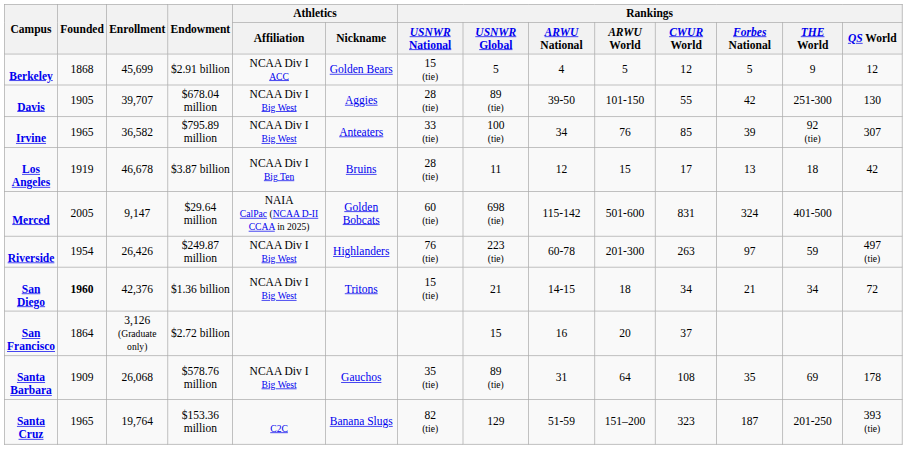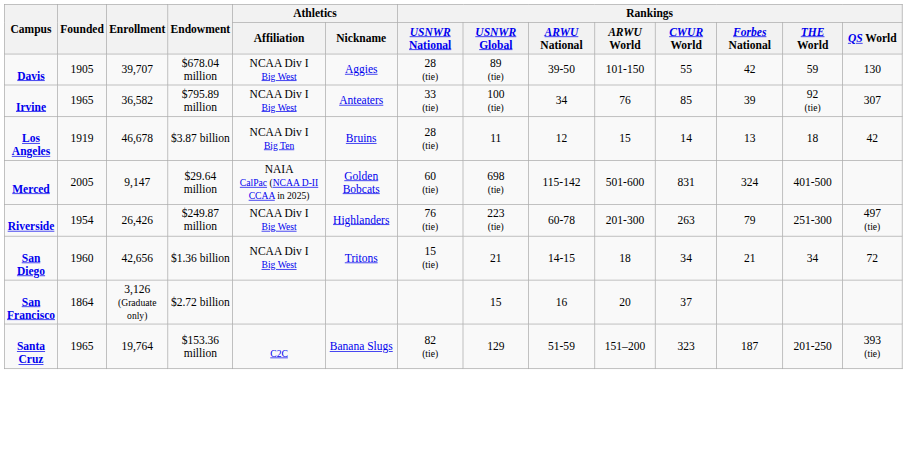- row: Berkeley | 1868 | 45,699 | $2.91 billion | NCAA Div I ACC | Golden Bears | 15 (tie) | 5 | 4 | 5 | 12 | 5 | 9 | 12
Davis | Rankings / THE World: 251-300 -> 59
Los Angeles | Rankings / CWUR World: 17 -> 14
Riverside | Rankings / Forbes National: 97 -> 79
Riverside | Rankings / THE World: 59 -> 251-300
San Diego | Founded: bold -> normal
San Diego | Enrollment: 42,376 -> 42,656
- row: Santa Barbara | 1909 | 26,068 | $578.76 million | NCAA Div I Big West | Gauchos | 35 (tie) | 89 (tie) | 31 | 64 | 108 | 35 | 69 | 178
